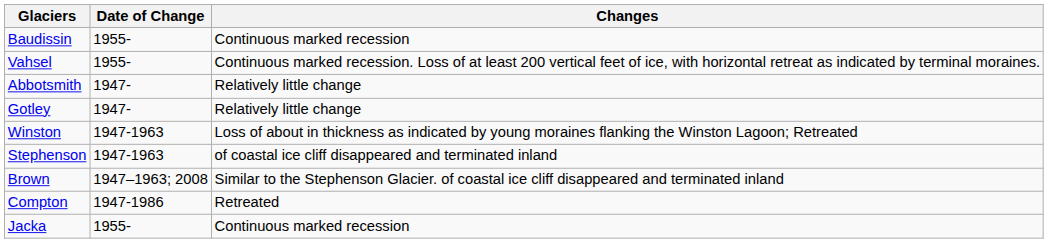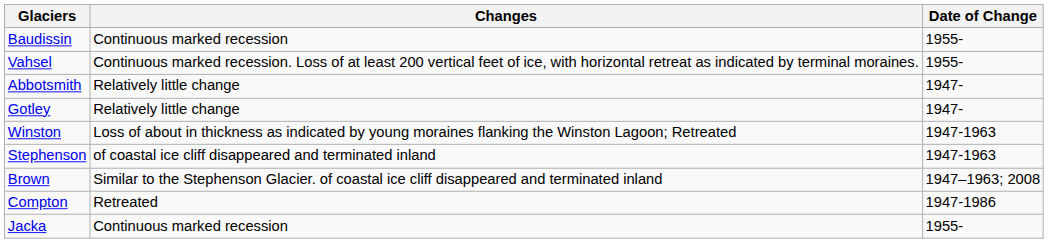columns swapped: Date of Change <-> Changes
